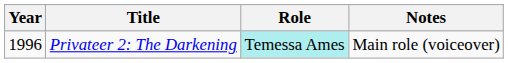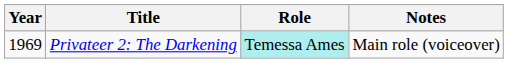Privateer 2: The Darkening | Year: 1996 -> 1969
